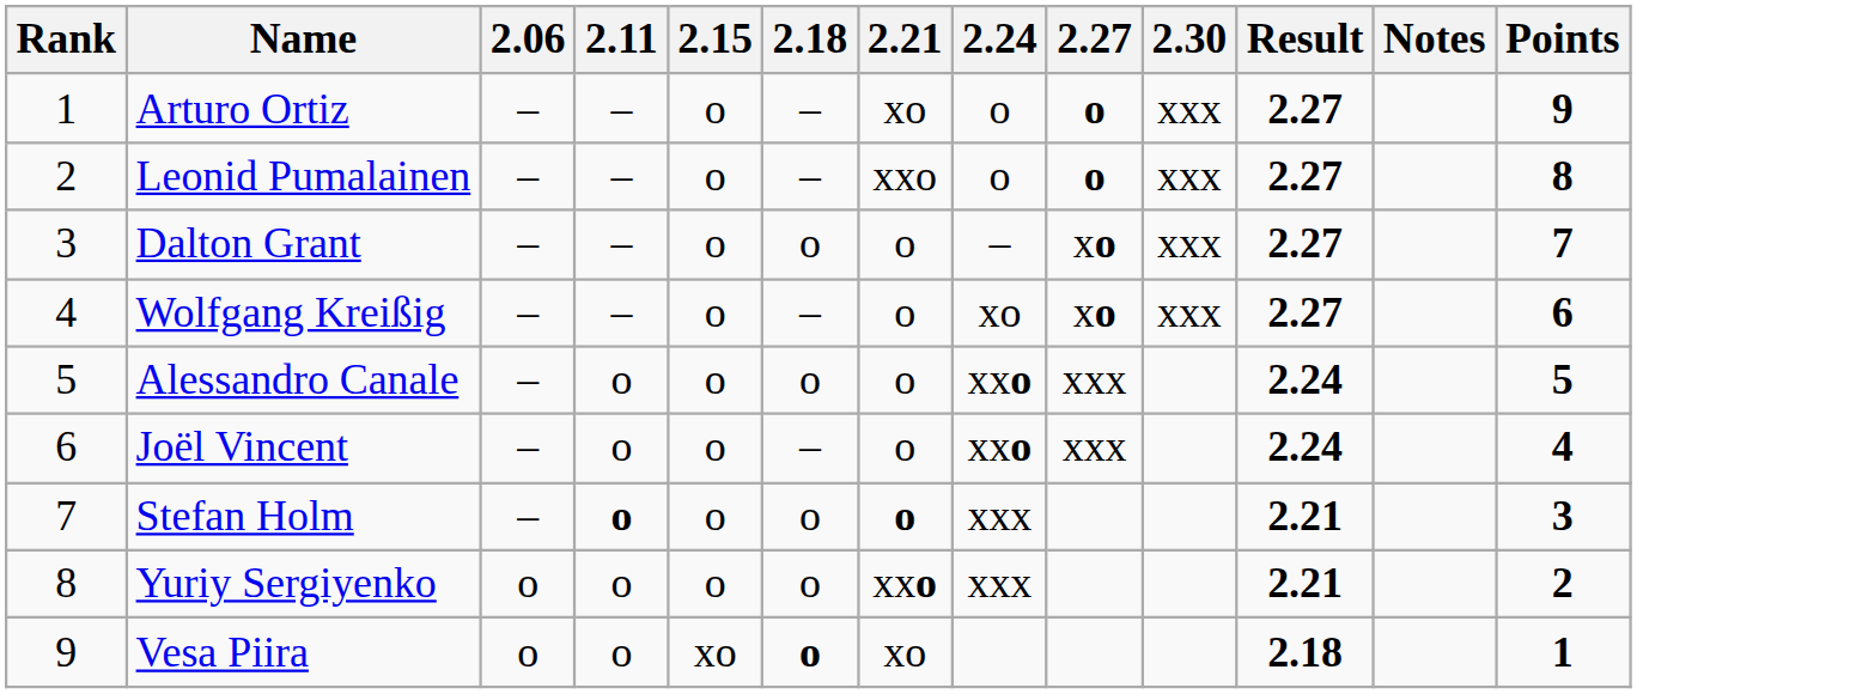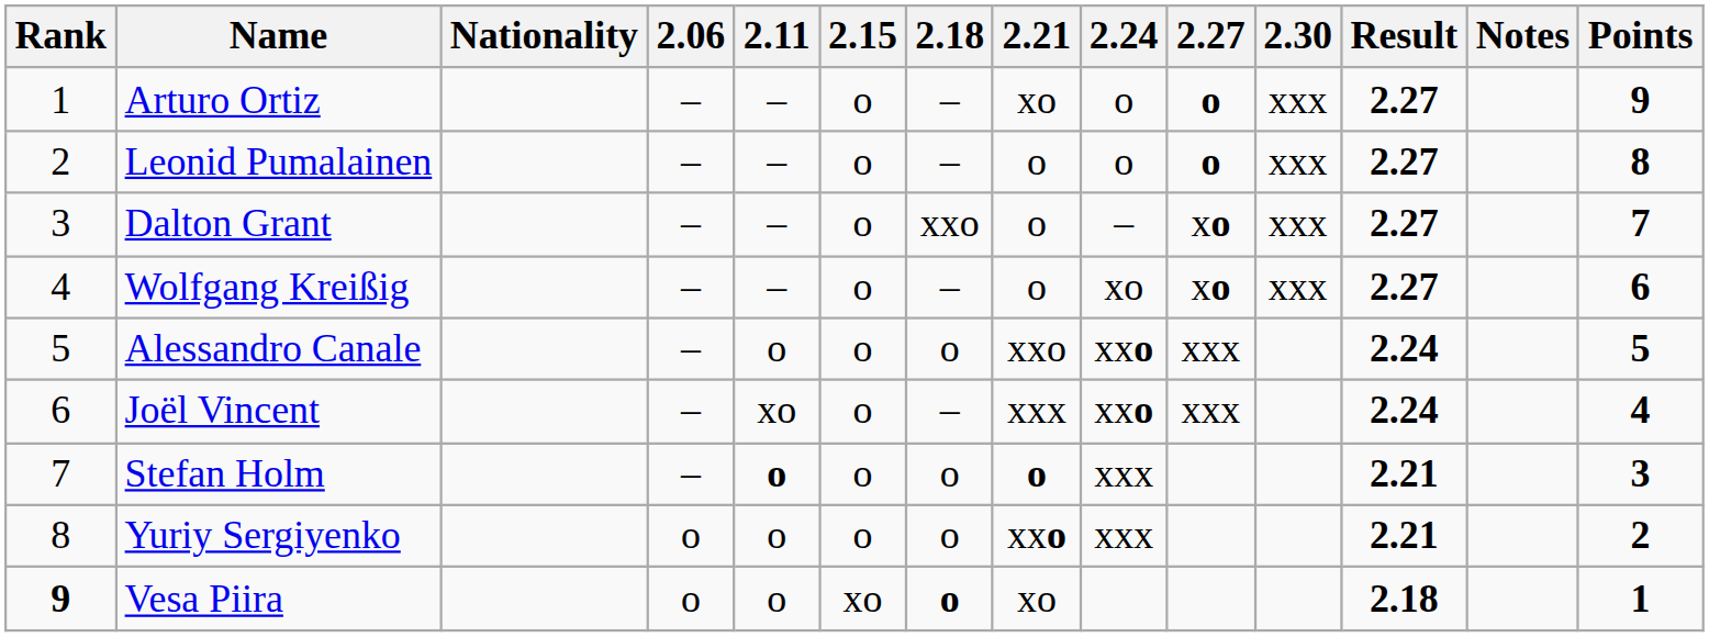+ column: Nationality
Leonid Pumalainen | 2.21: xxo -> o
Dalton Grant | 2.18: o -> xxo
Alessandro Canale | 2.21: o -> xxo
Joël Vincent | 2.11: o -> xo
Joël Vincent | 2.21: o -> xxx
Vesa Piira | Rank: normal -> bold
